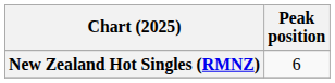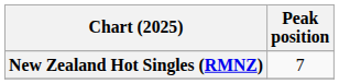New Zealand Hot Singles (RMNZ) | Peak position: 6 -> 7
